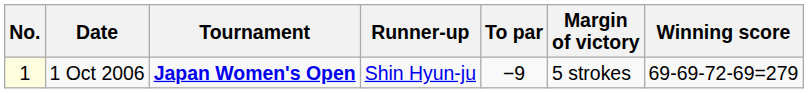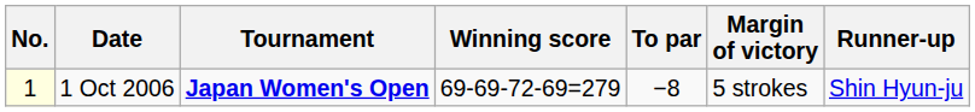columns swapped: Winning score <-> Runner-up
1 Oct 2006 | To par: −9 -> −8
